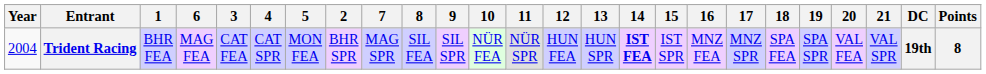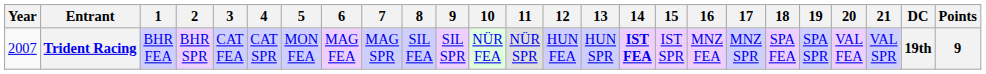columns swapped: 2 <-> 6
Trident Racing | Year: 2004 -> 2007
Trident Racing | Points: 8 -> 9
